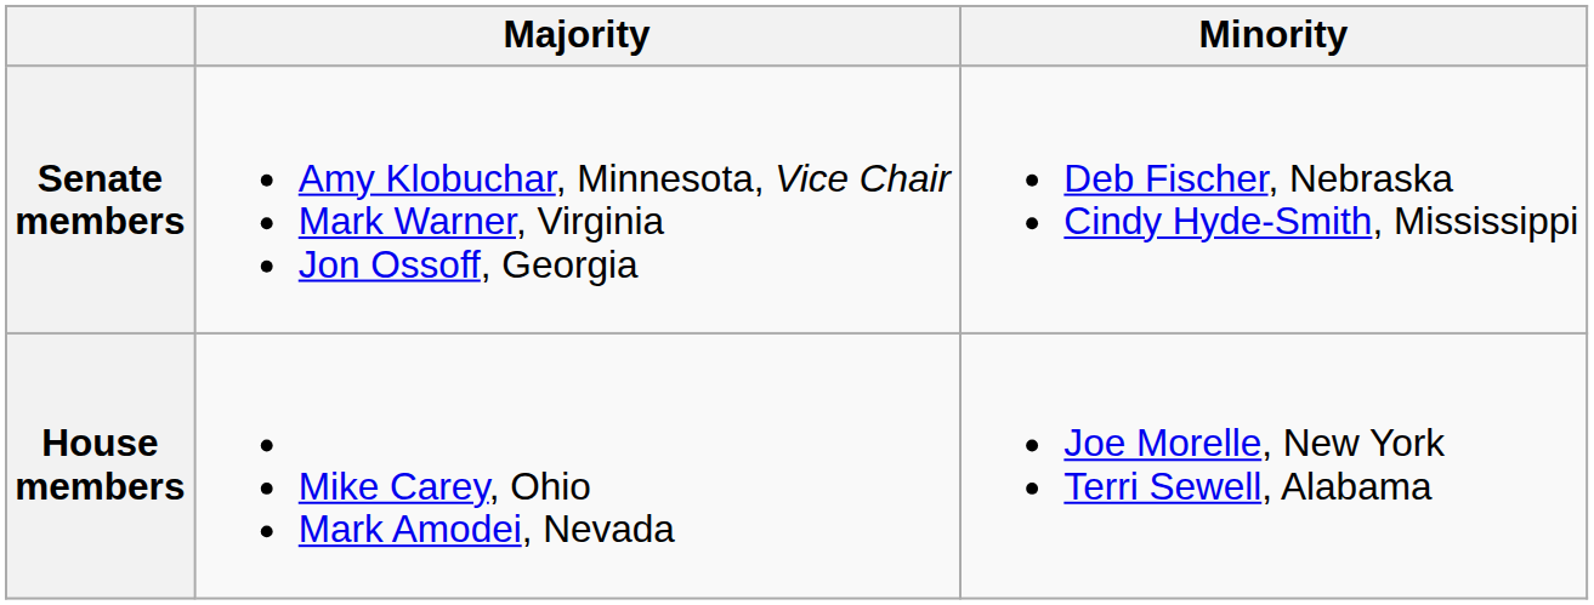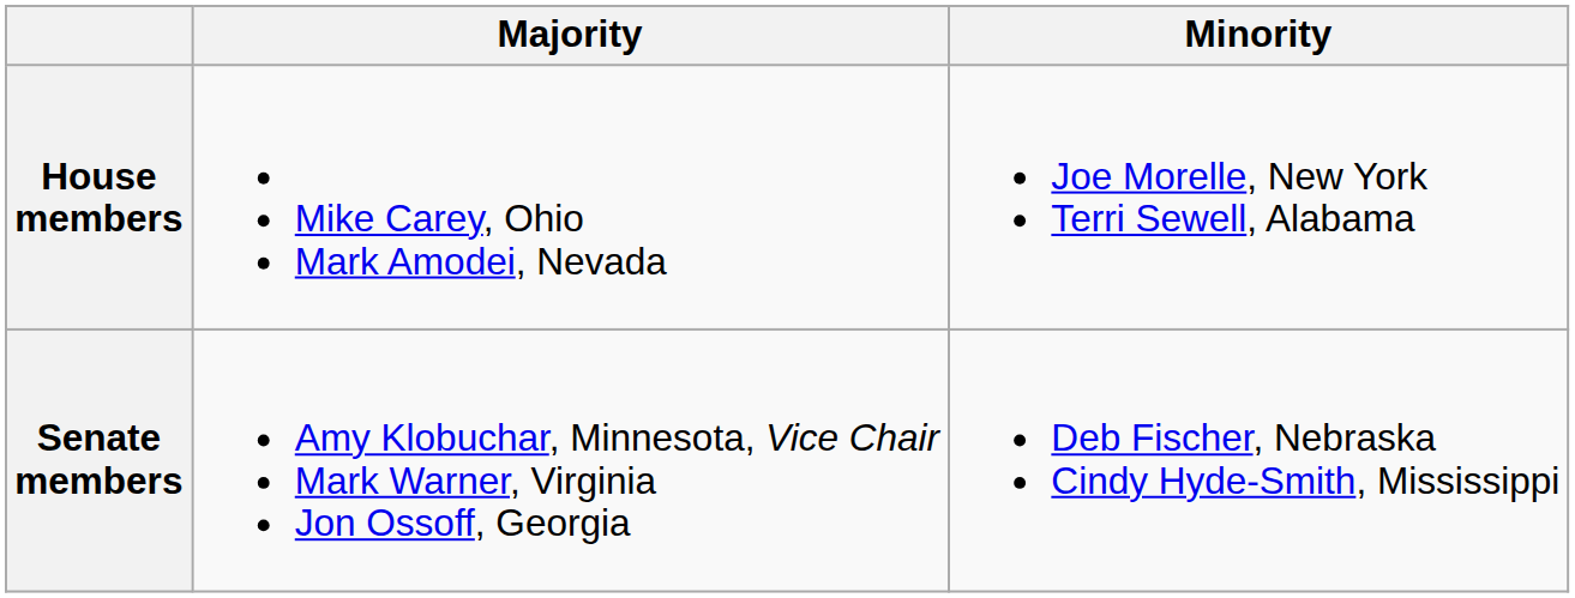rows swapped: Senate members <-> House members
